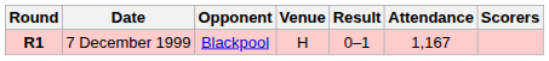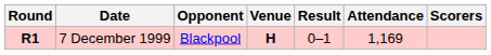7 December 1999 | Venue: normal -> bold
7 December 1999 | Attendance: 1,167 -> 1,169
